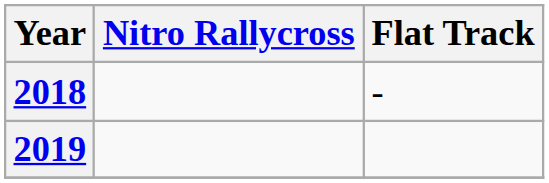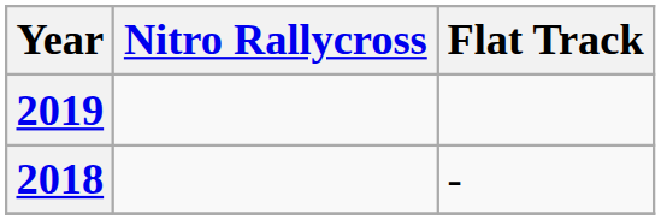rows swapped: 2018 <-> 2019
